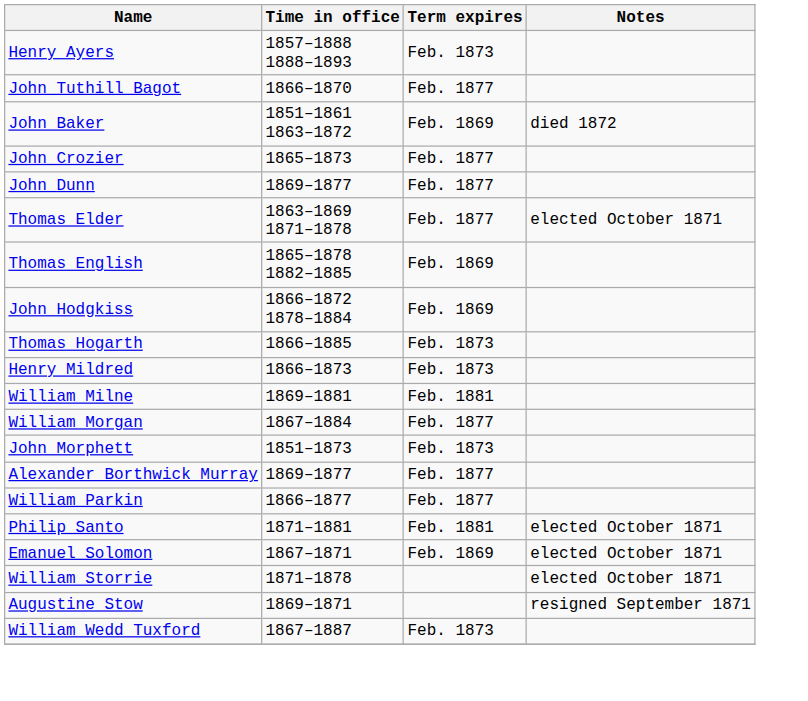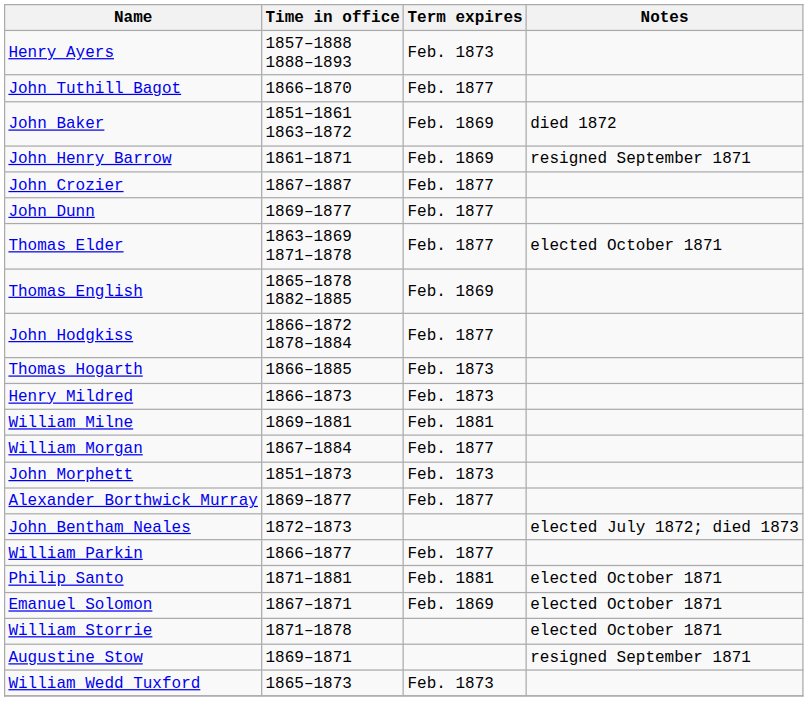+ row: John Henry Barrow | 1861–1871 | Feb. 1869 | resigned September 1871
John Crozier | Time in office: 1865–1873 -> 1867–1887
John Hodgkiss | Term expires: Feb. 1869 -> Feb. 1877
+ row: John Bentham Neales | 1872–1873 | elected July 1872; died 1873
William Wedd Tuxford | Time in office: 1867–1887 -> 1865–1873
